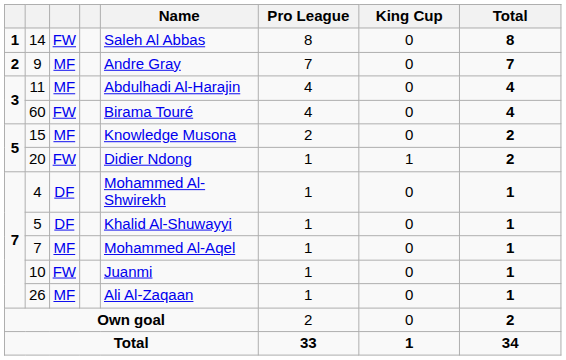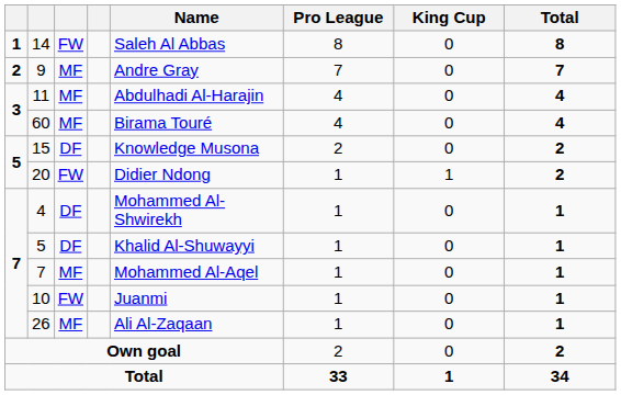60 | column 3: FW -> MF
15 | column 3: MF -> DF
